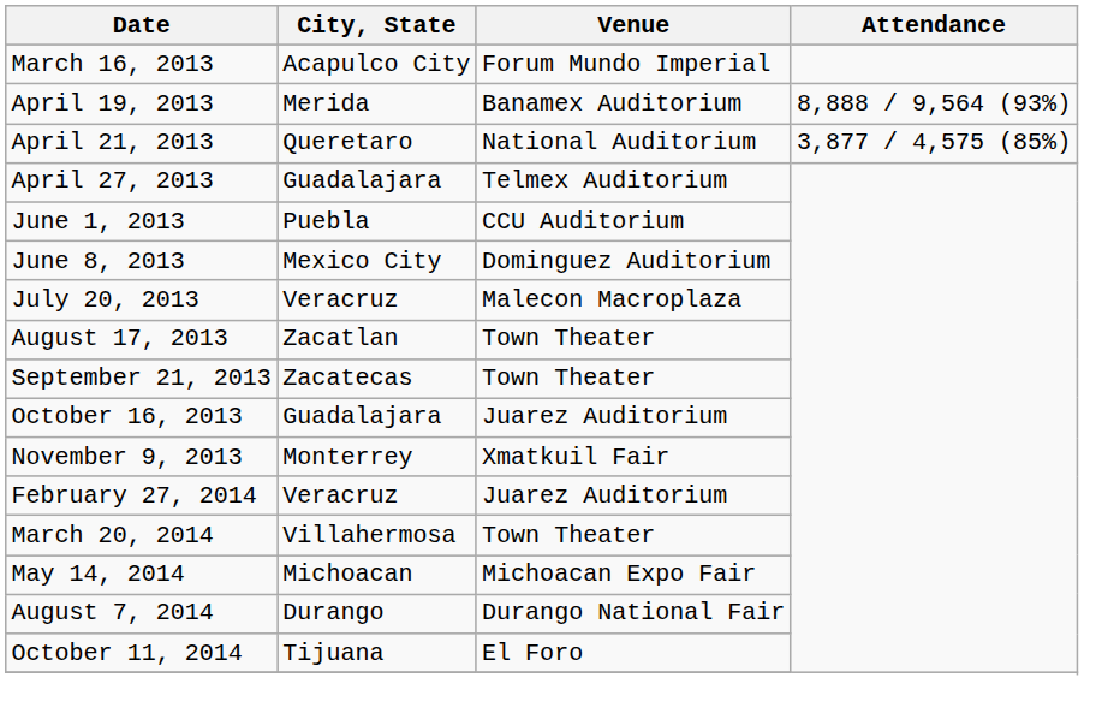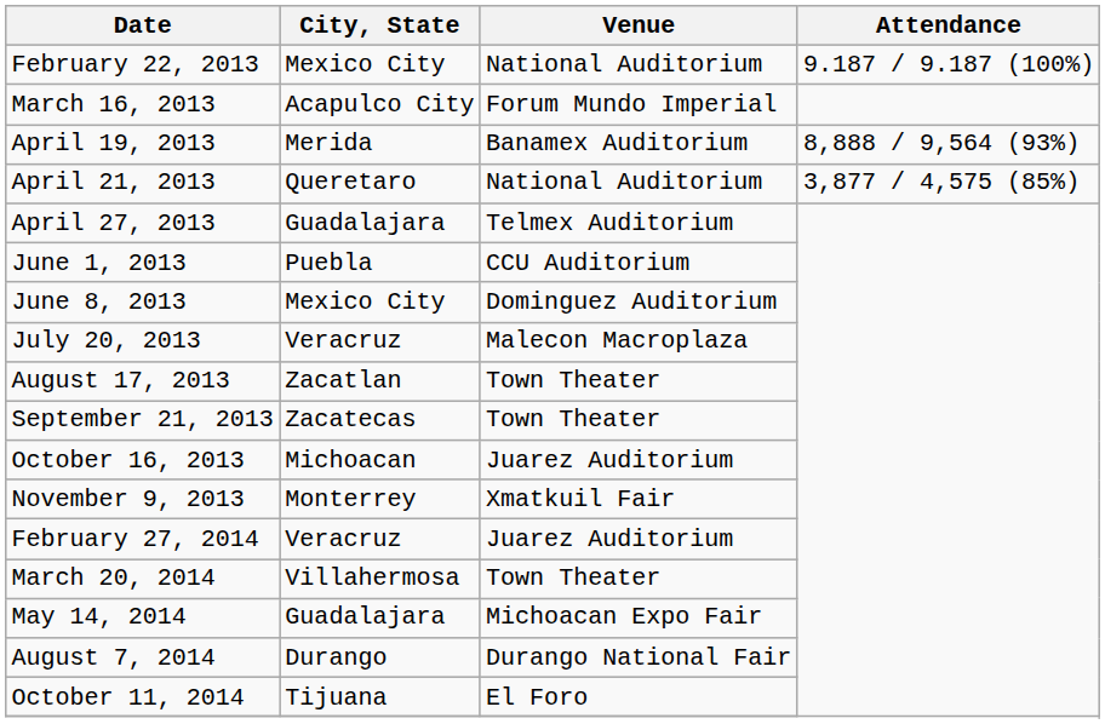+ row: February 22, 2013 | Mexico City | National Auditorium | 9.187 / 9.187 (100%)
October 16, 2013 | City, State: Guadalajara -> Michoacan
May 14, 2014 | City, State: Michoacan -> Guadalajara
